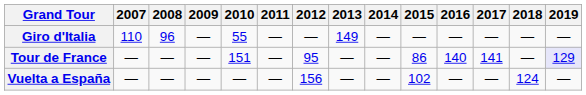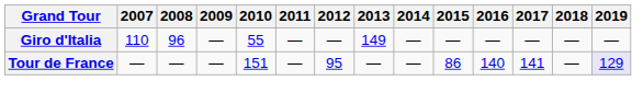- row: Vuelta a España | — | — | — | — | — | 156 | — | — | 102 | — | — | 124 | —
